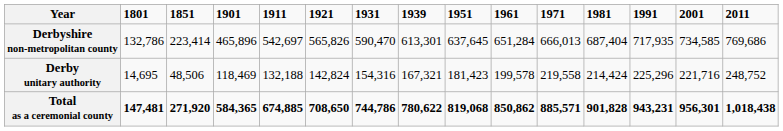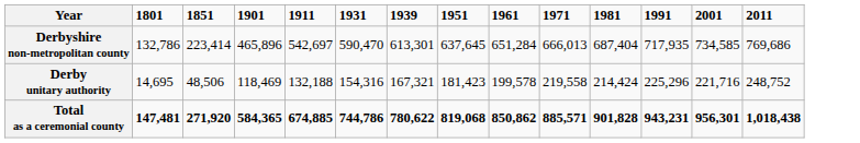- column: 1921 | 565,826 | 142,824 | 708,650
